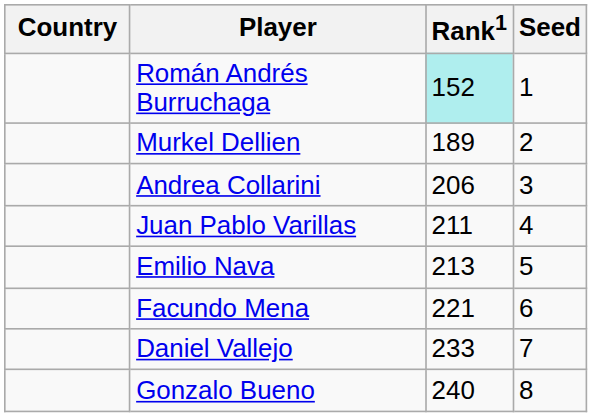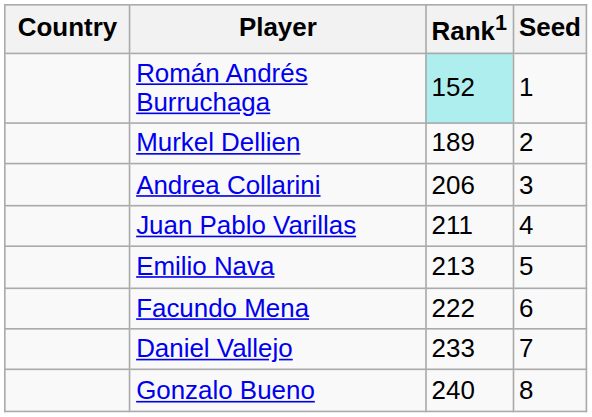Facundo Mena | Rank1: 221 -> 222
